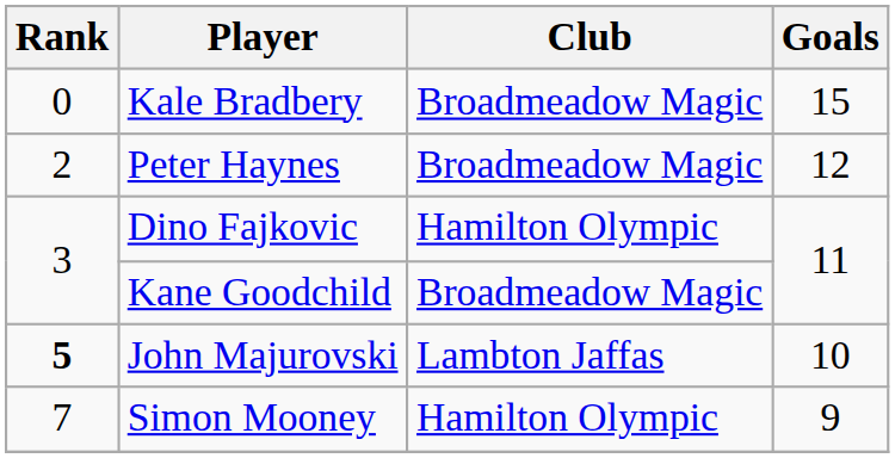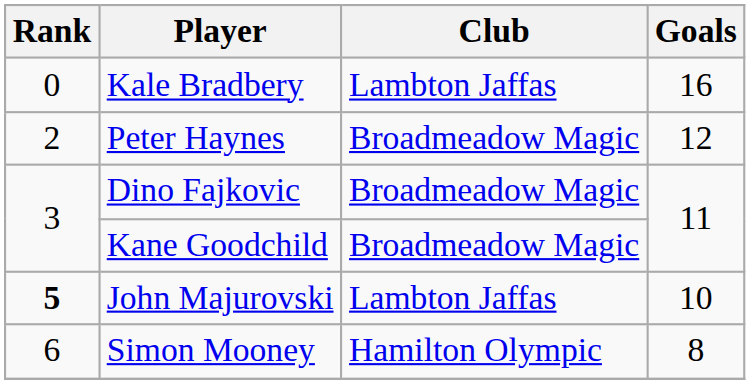Kale Bradbery | Club: Broadmeadow Magic -> Lambton Jaffas
Kale Bradbery | Goals: 15 -> 16
Dino Fajkovic | Club: Hamilton Olympic -> Broadmeadow Magic
Simon Mooney | Rank: 7 -> 6
Simon Mooney | Goals: 9 -> 8
